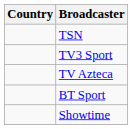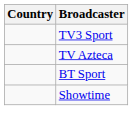- row: TSN
